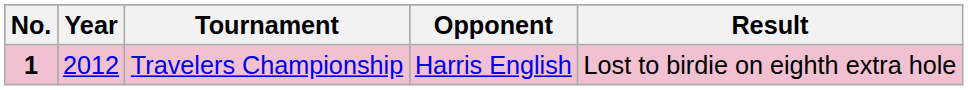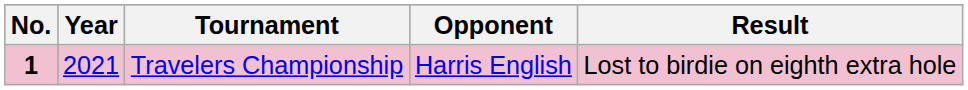Travelers Championship | Year: 2012 -> 2021
